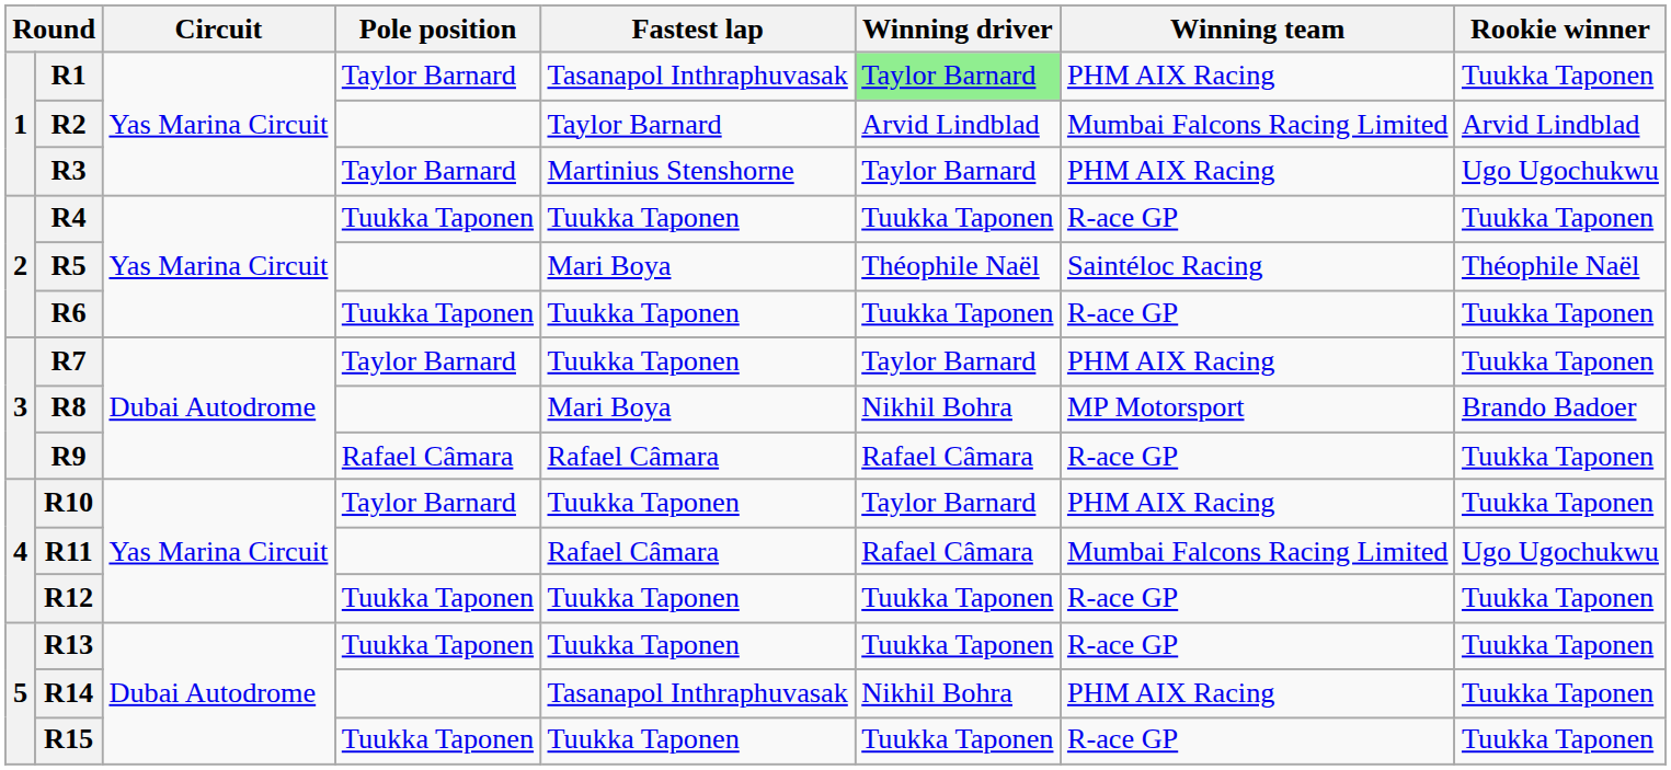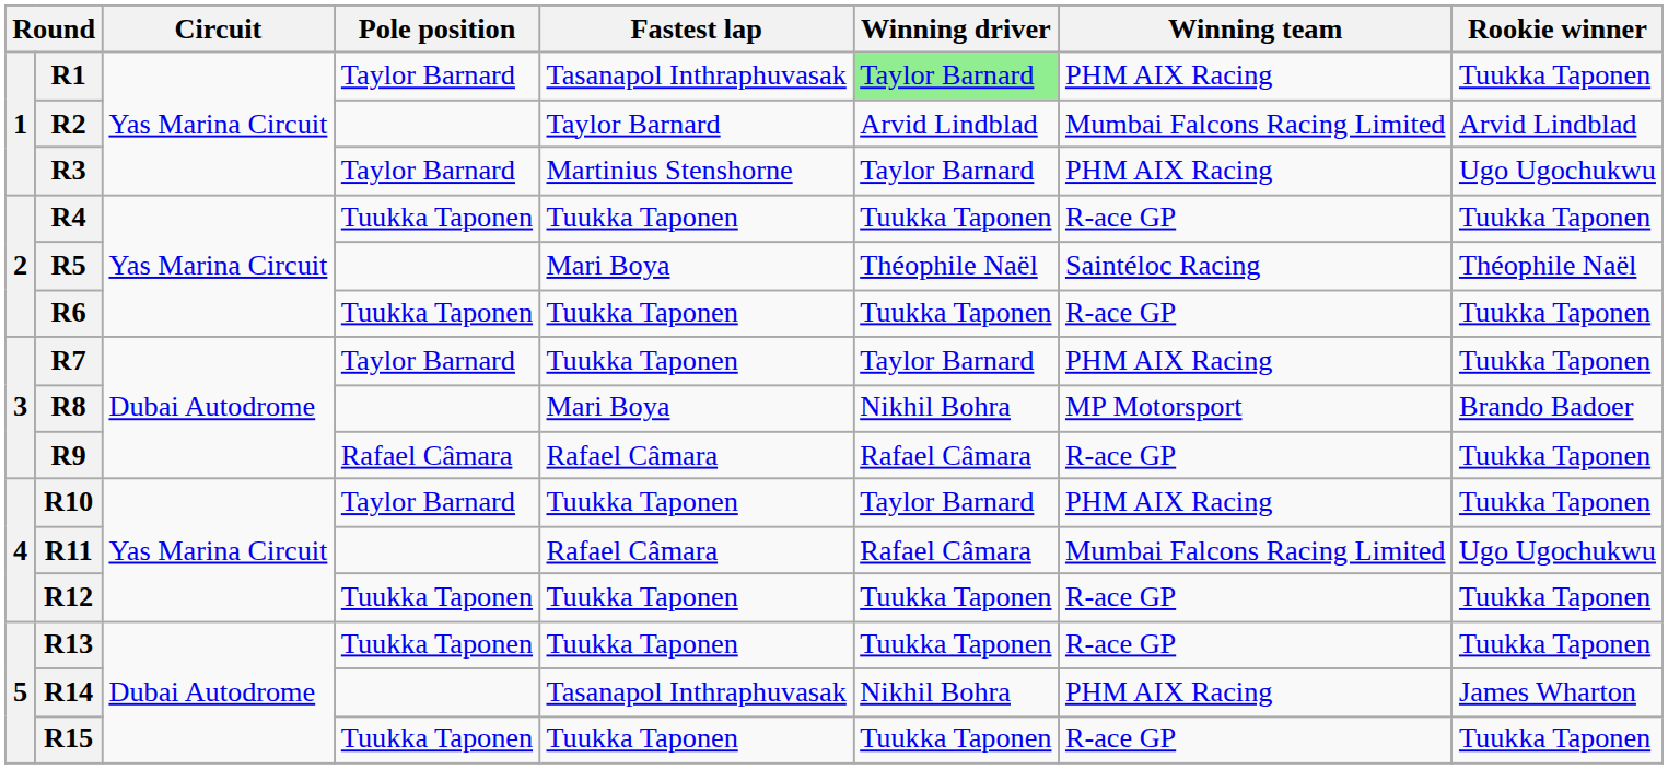R14 | Rookie winner: Tuukka Taponen -> James Wharton
